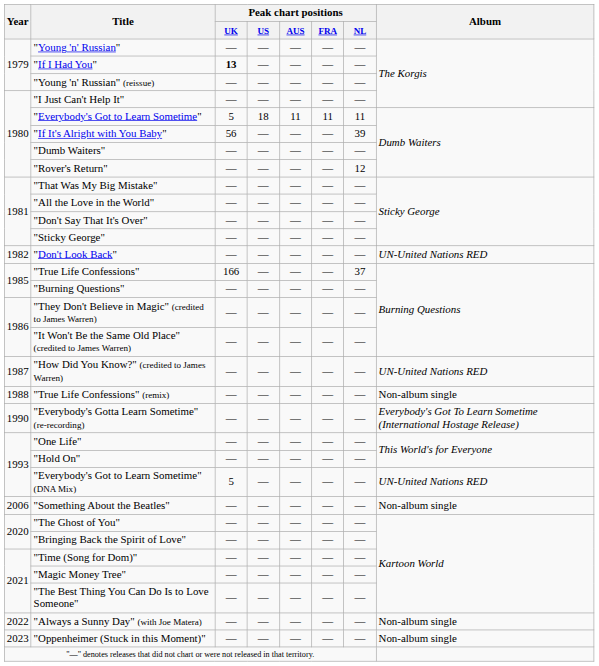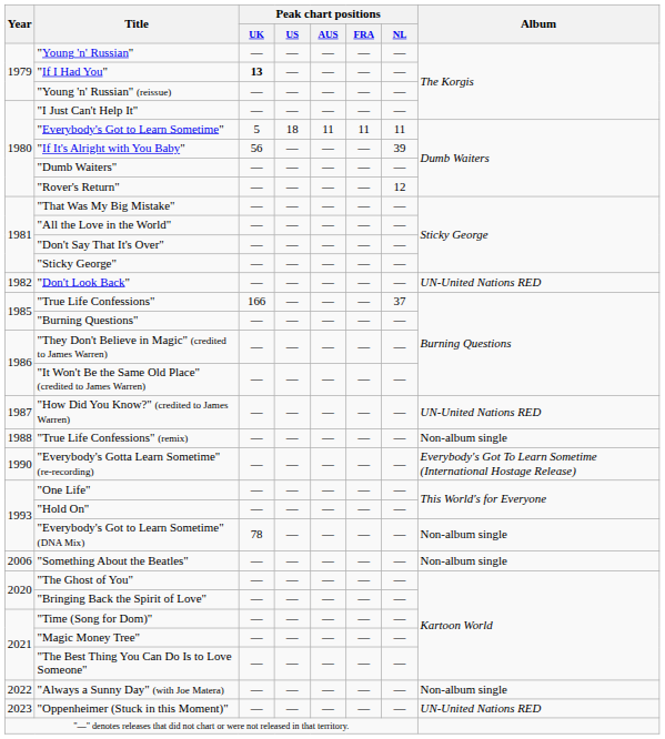"Everybody's Got to Learn Sometime" (DNA Mix) | Peak chart positions / UK: 5 -> 78
"Everybody's Got to Learn Sometime" (DNA Mix) | Album: UN-United Nations RED -> Non-album single
"Oppenheimer (Stuck in this Moment)" | Album: Non-album single -> UN-United Nations RED
